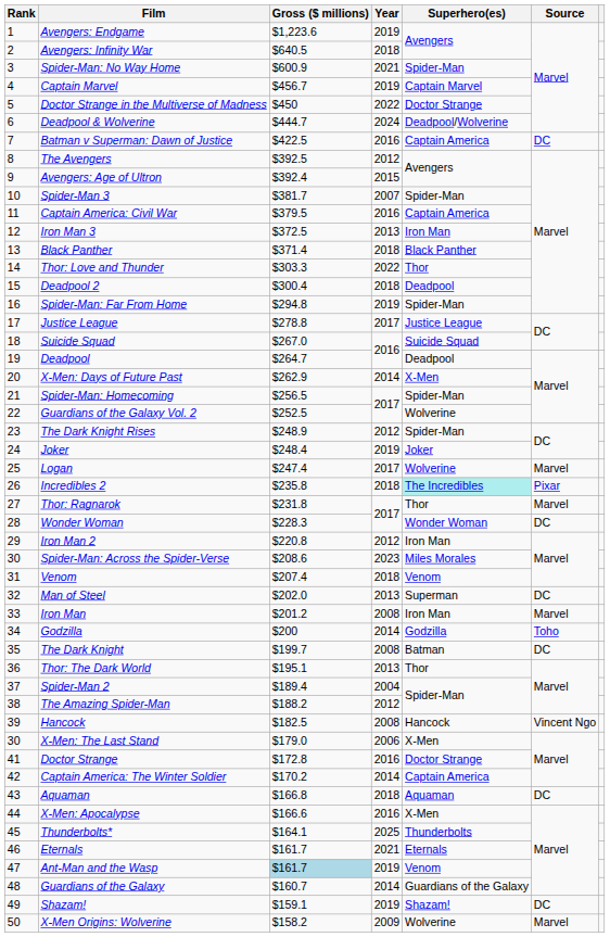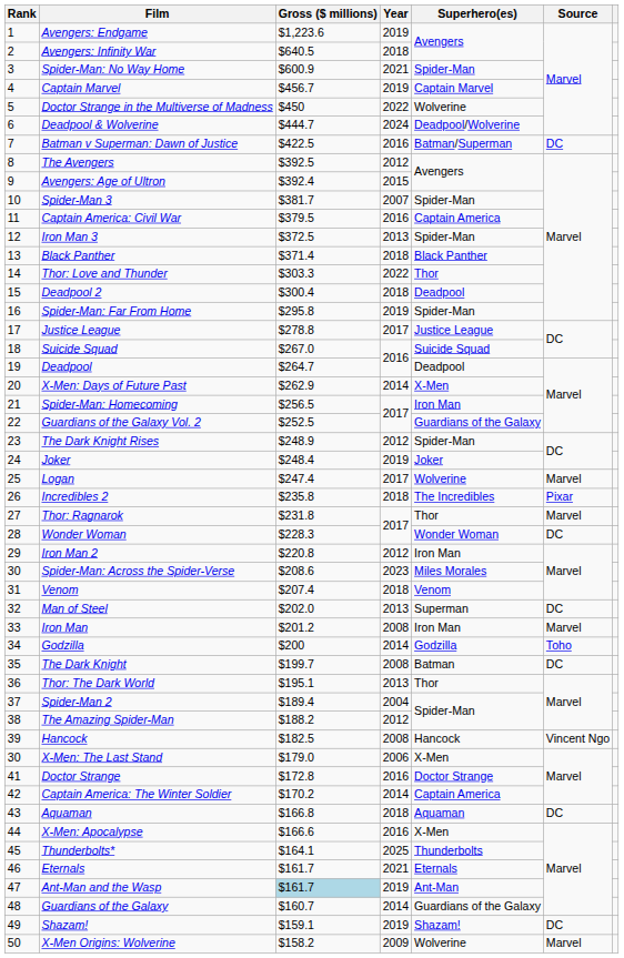Doctor Strange in the Multiverse of Madness | Superhero(es): Doctor Strange -> Wolverine
Batman v Superman: Dawn of Justice | Superhero(es): Captain America -> Batman/Superman
Iron Man 3 | Superhero(es): Iron Man -> Spider-Man
Spider-Man: Far From Home | Gross ($ millions): $294.8 -> $295.8
Spider-Man: Homecoming | Superhero(es): Spider-Man -> Iron Man
Guardians of the Galaxy Vol. 2 | Superhero(es): Wolverine -> Guardians of the Galaxy
Incredibles 2 | Superhero(es): paleturquoise background -> no background
Ant-Man and the Wasp | Superhero(es): Venom -> Ant-Man
